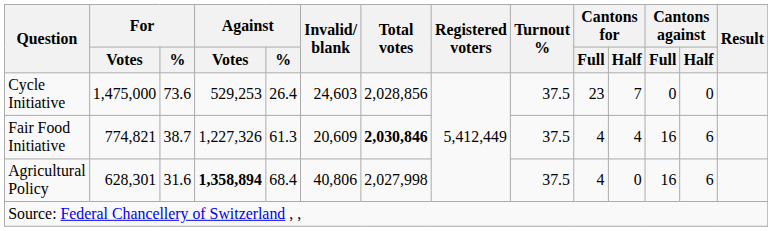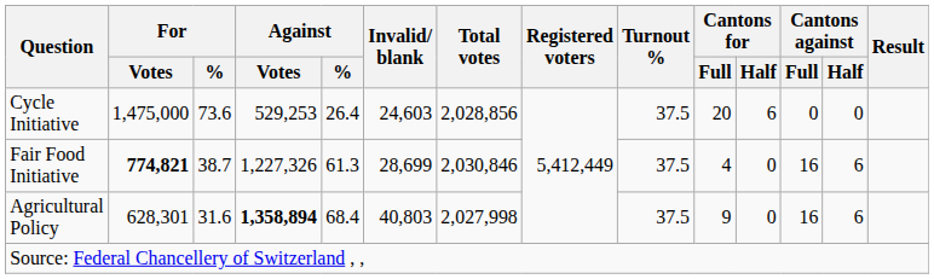Cycle Initiative | Cantons for / Full: 23 -> 20
Cycle Initiative | Cantons for / Half: 7 -> 6
Fair Food Initiative | For / Votes: normal -> bold
Fair Food Initiative | Invalid/ blank: 20,609 -> 28,699
Fair Food Initiative | Total votes: bold -> normal
Fair Food Initiative | Cantons for / Half: 4 -> 0
Agricultural Policy | Invalid/ blank: 40,806 -> 40,803
Agricultural Policy | Cantons for / Full: 4 -> 9
